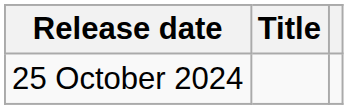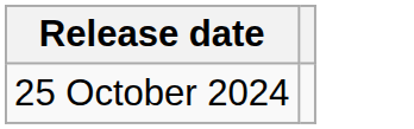- column: Title
